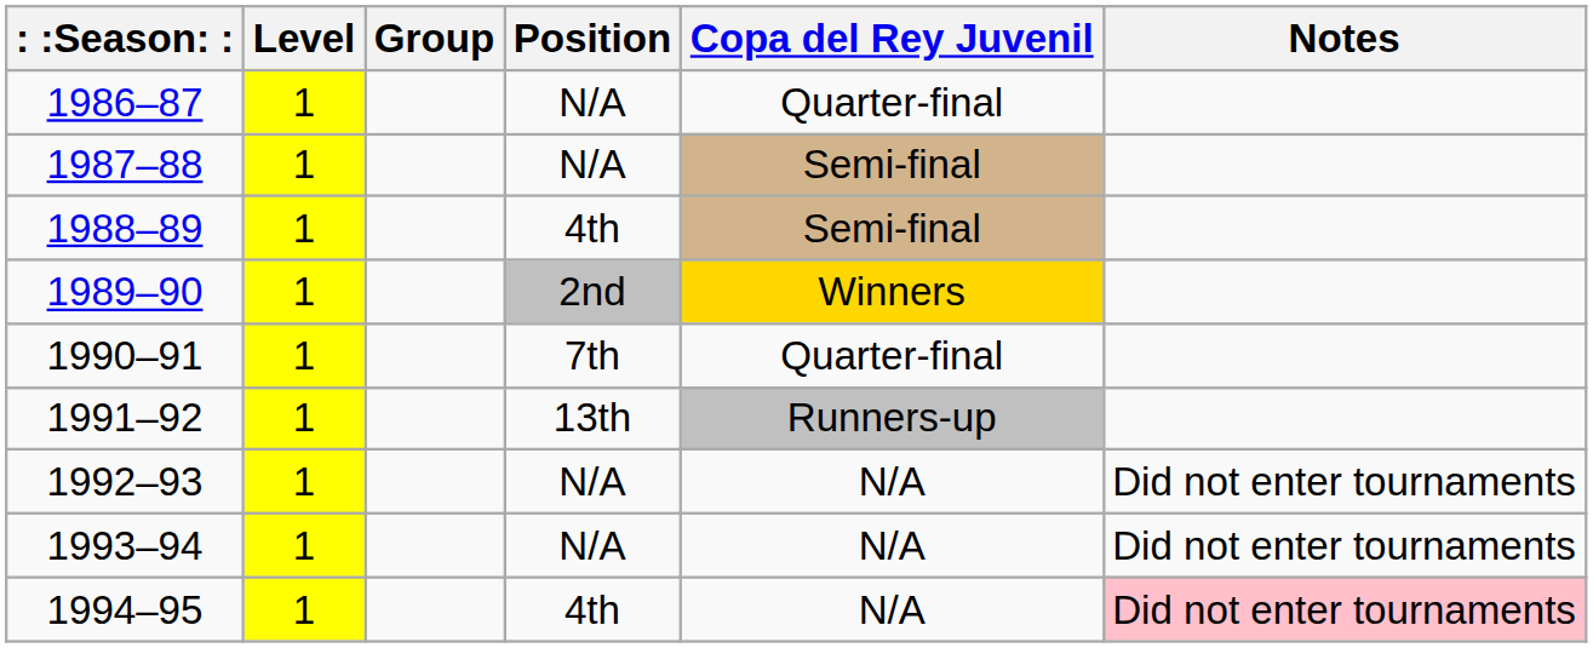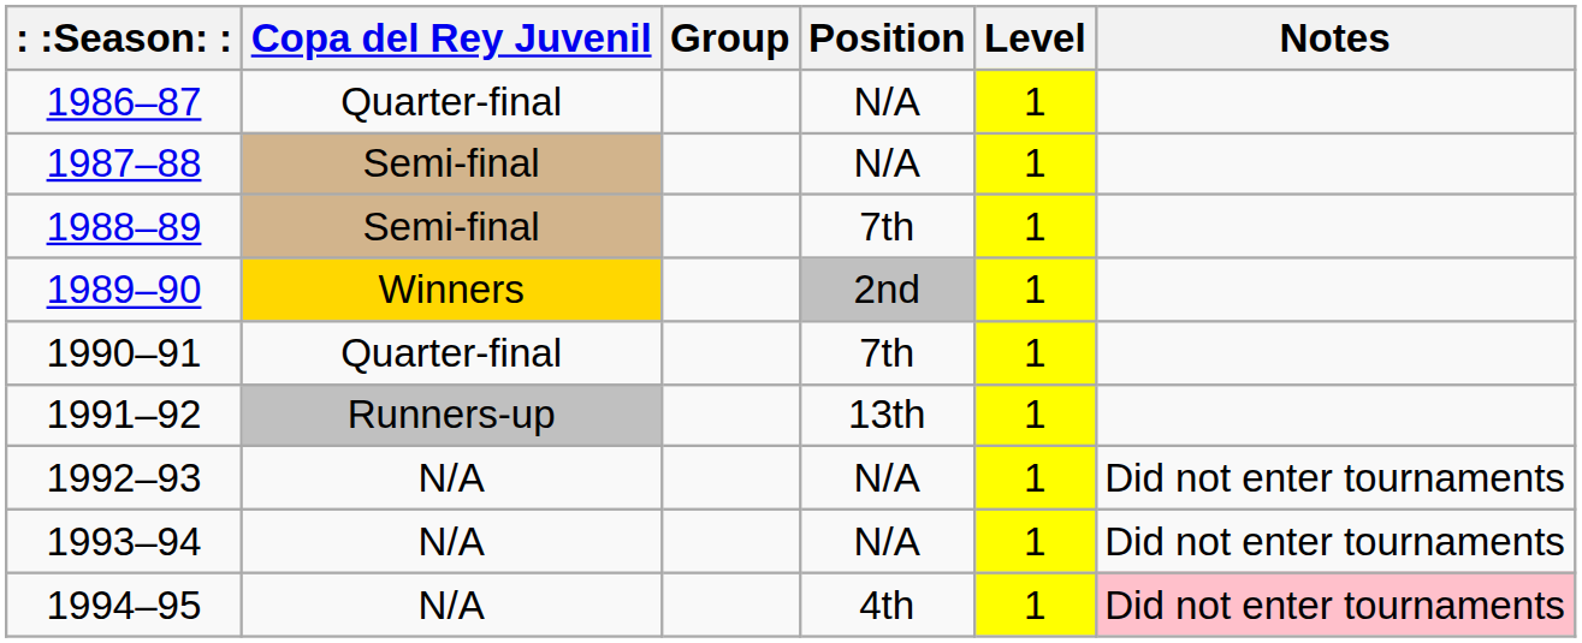columns swapped: Level <-> Copa del Rey Juvenil
1988–89 | Position: 4th -> 7th
